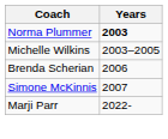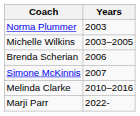Norma Plummer | Years: bold -> normal
+ row: Melinda Clarke | 2010–2016
